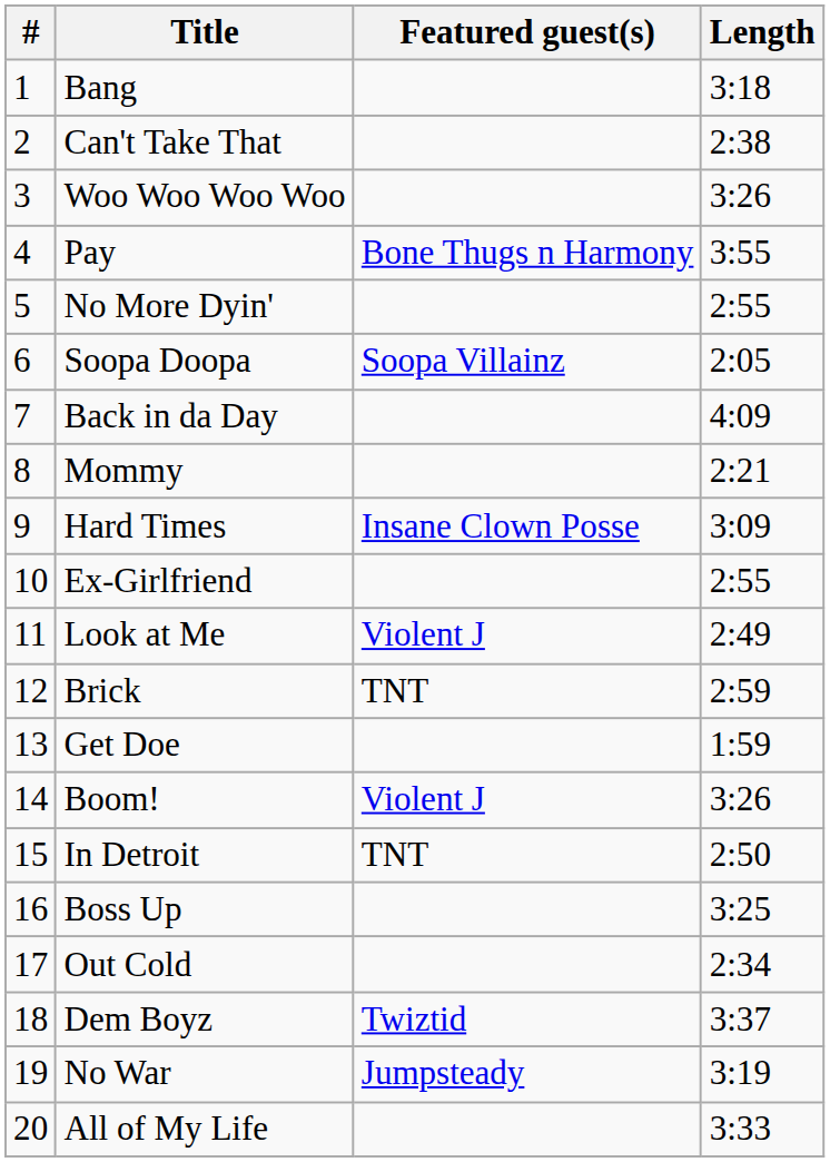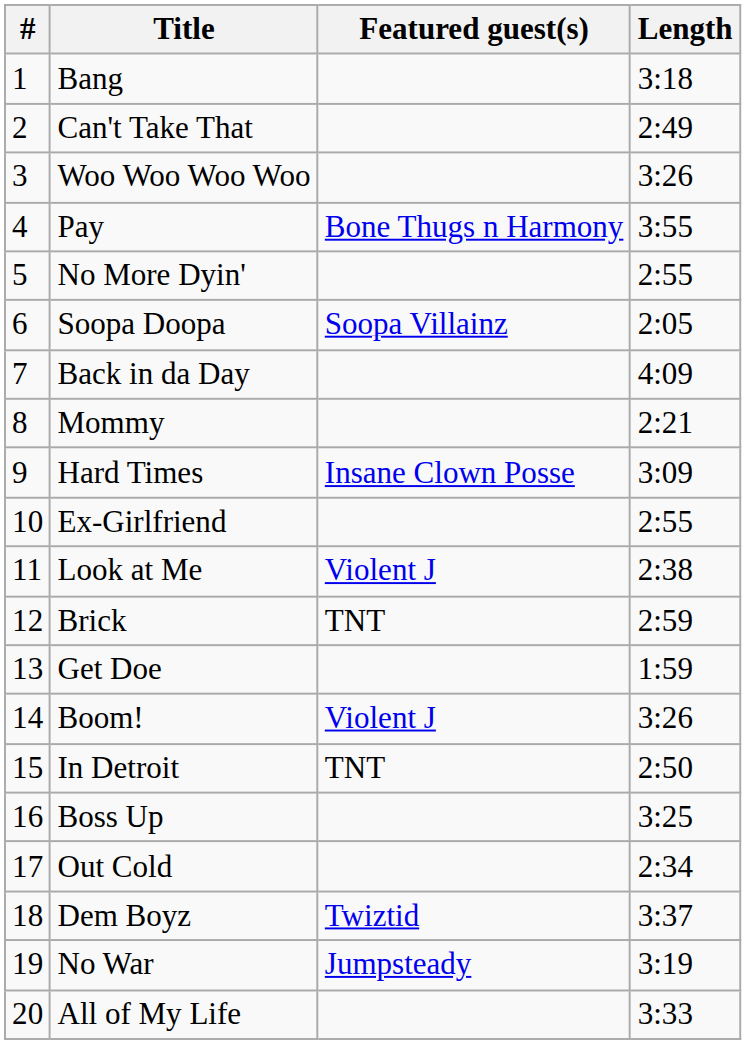Can't Take That | Length: 2:38 -> 2:49
Look at Me | Length: 2:49 -> 2:38
